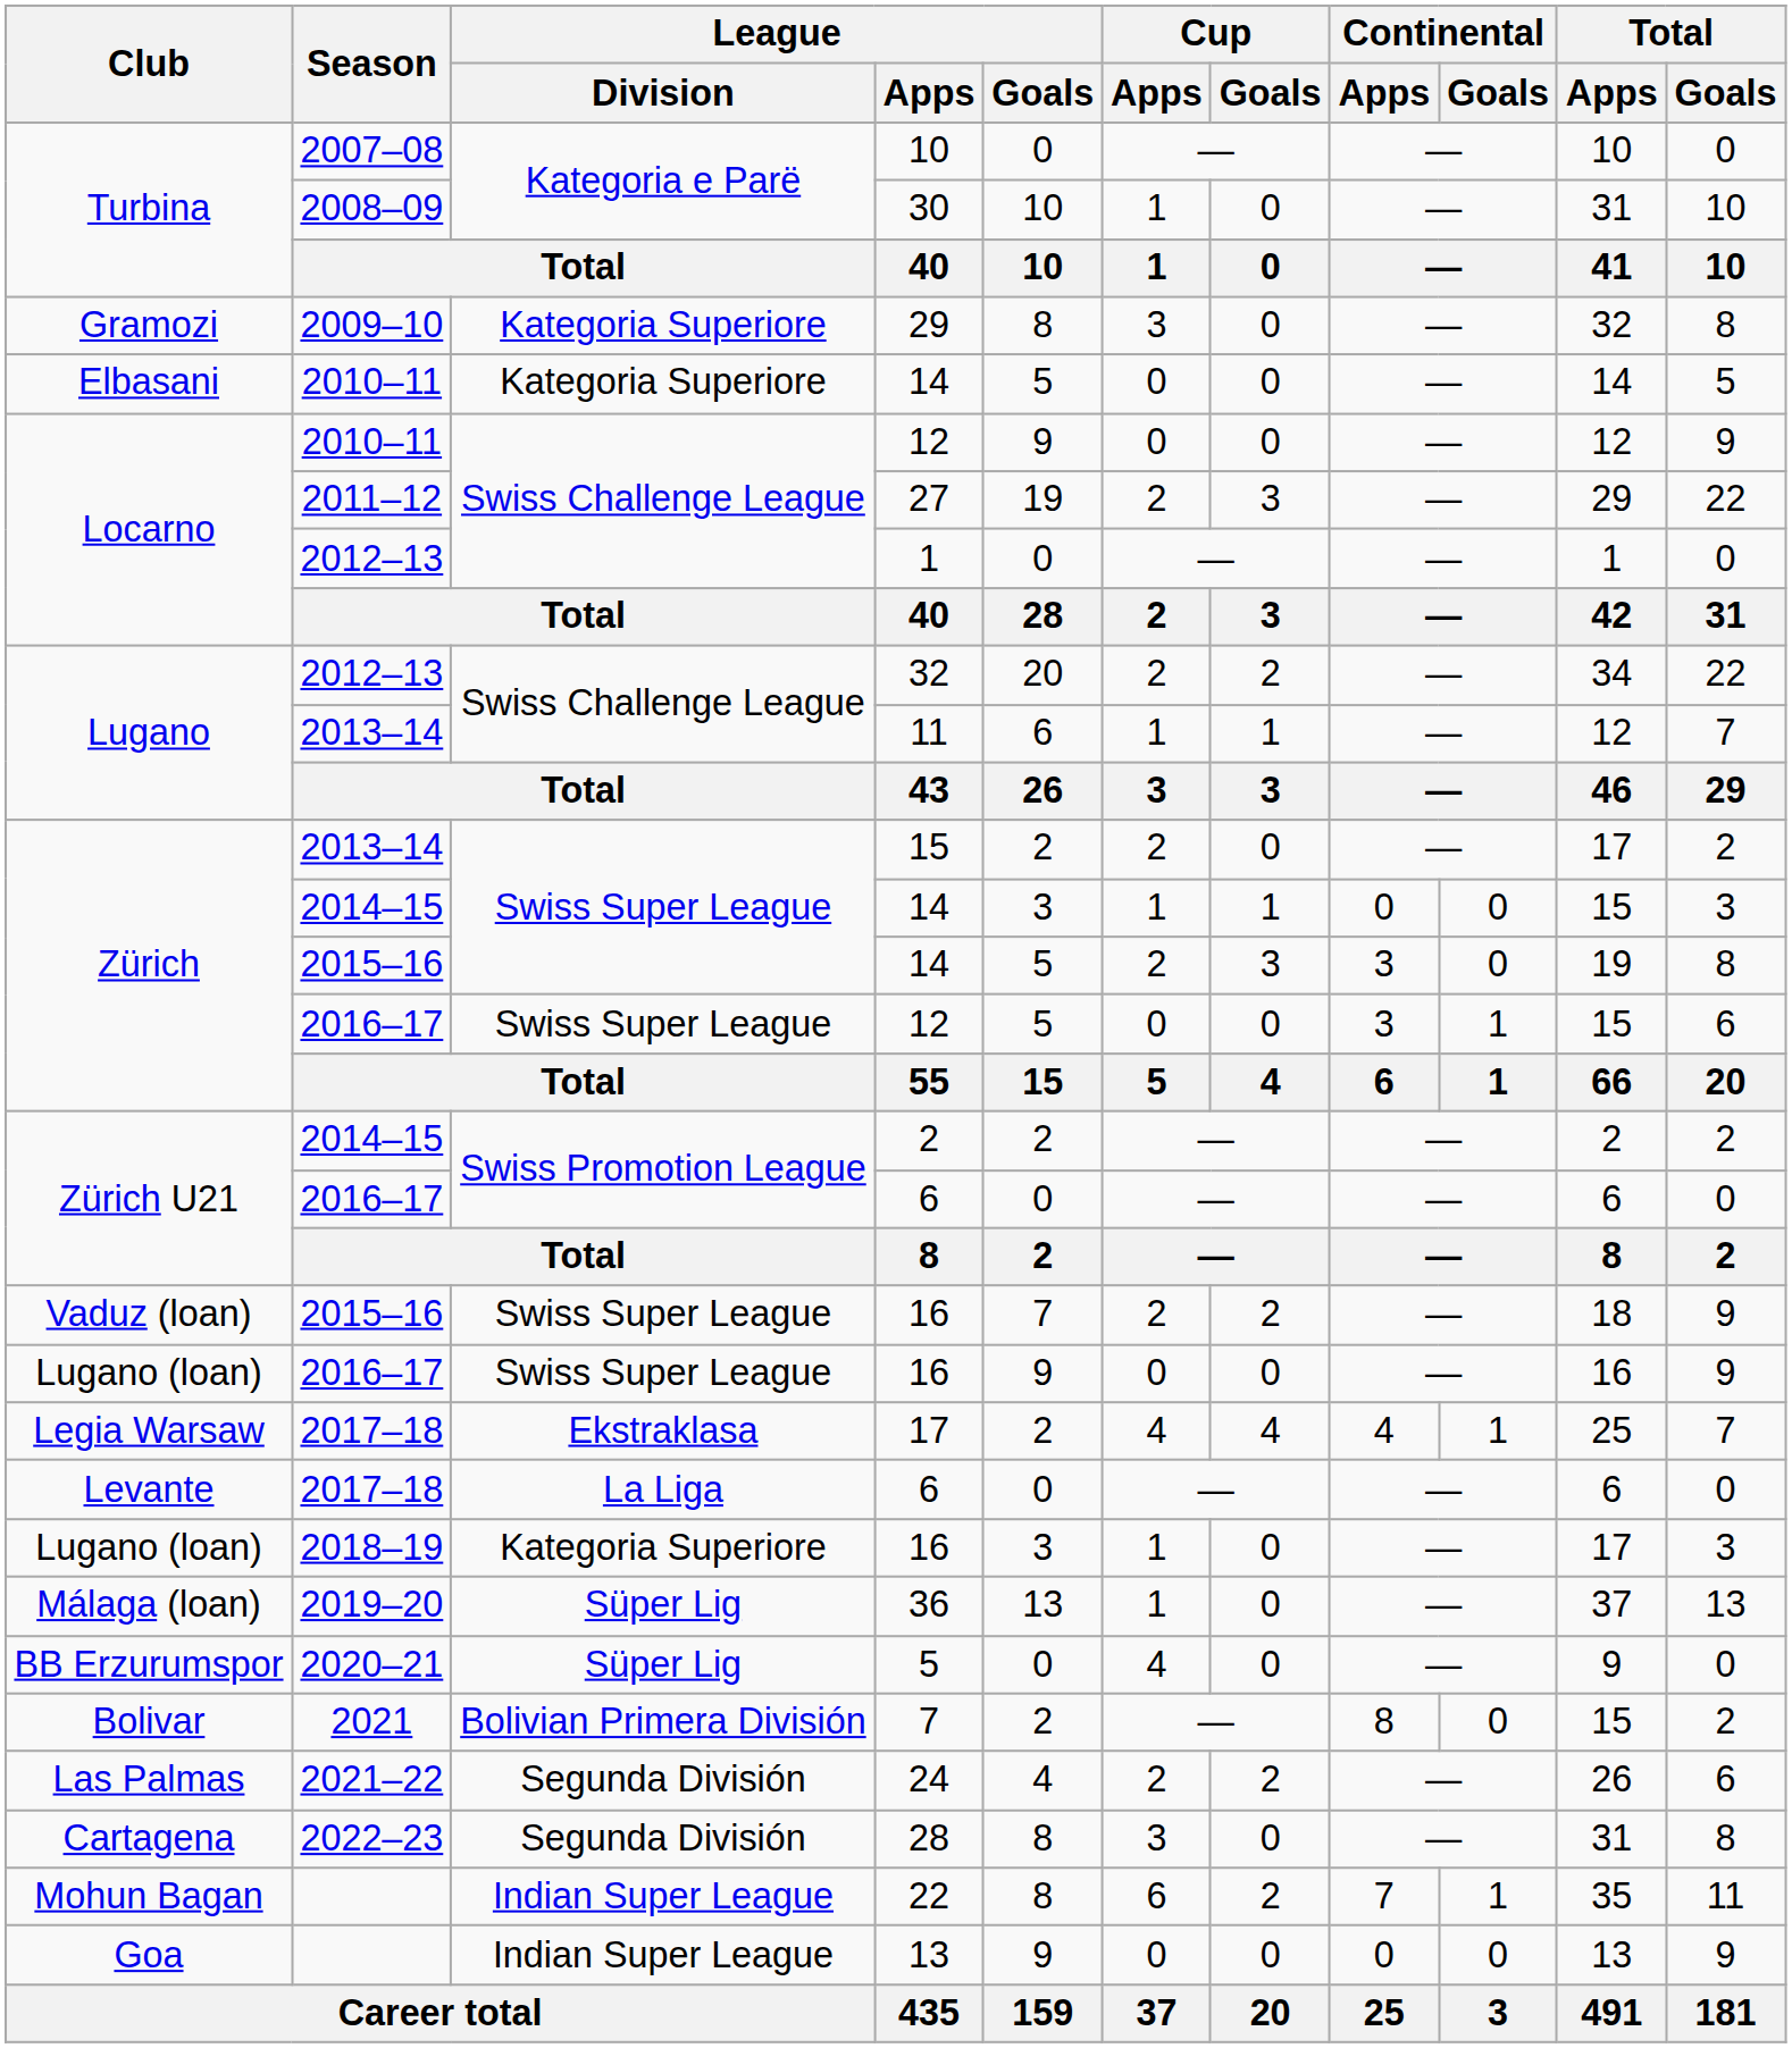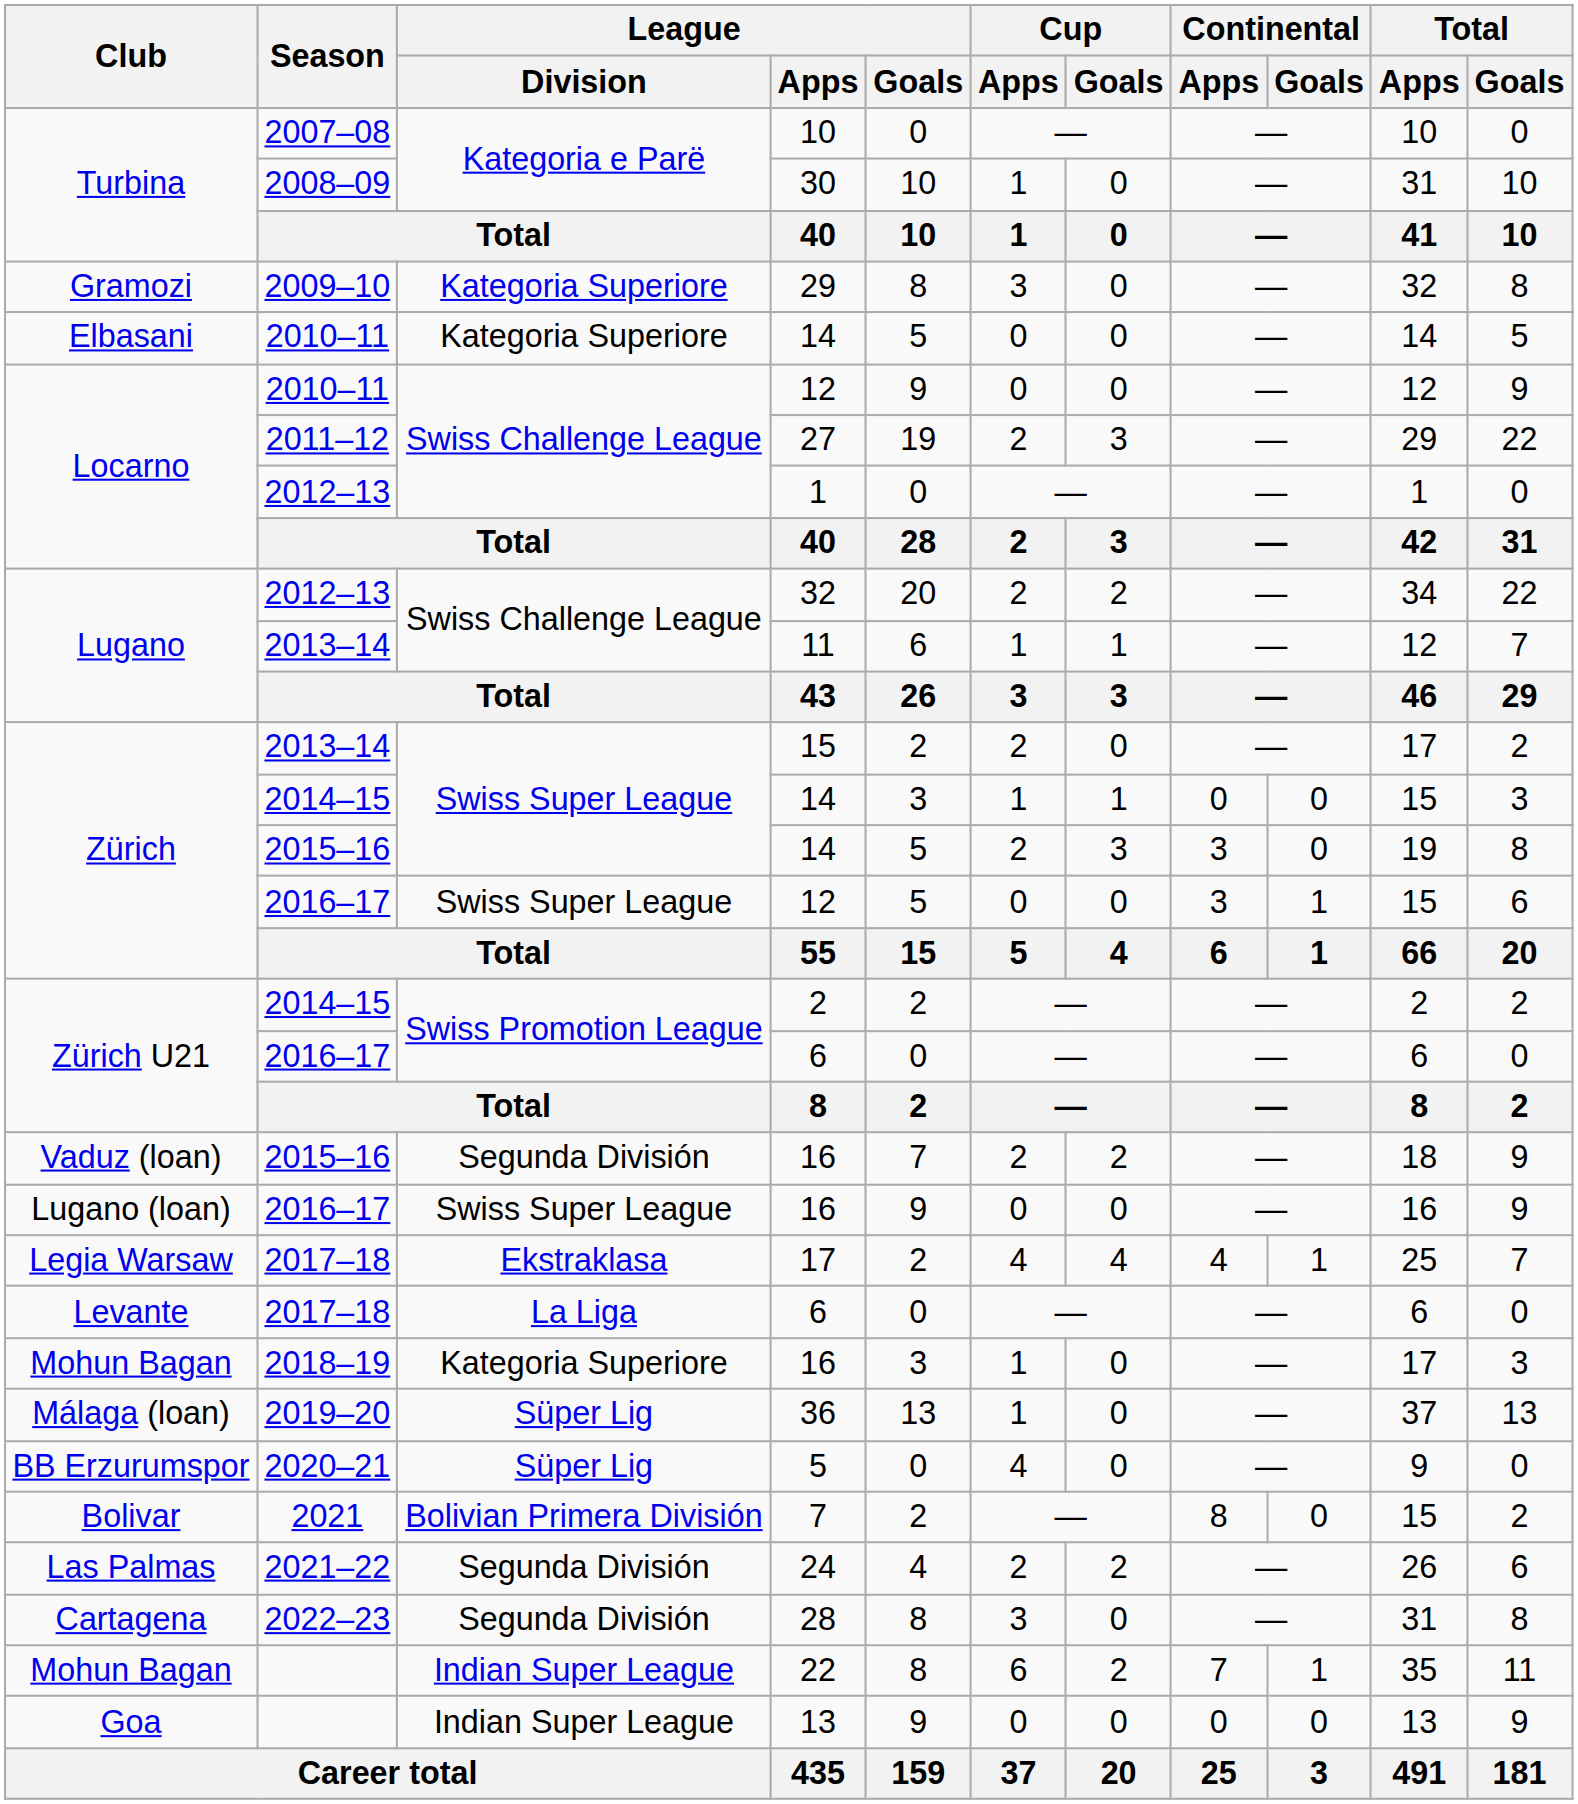2015–16 / 16 | League / Division: Swiss Super League -> Segunda División
2018–19 / 16 | Club: Lugano (loan) -> Mohun Bagan
